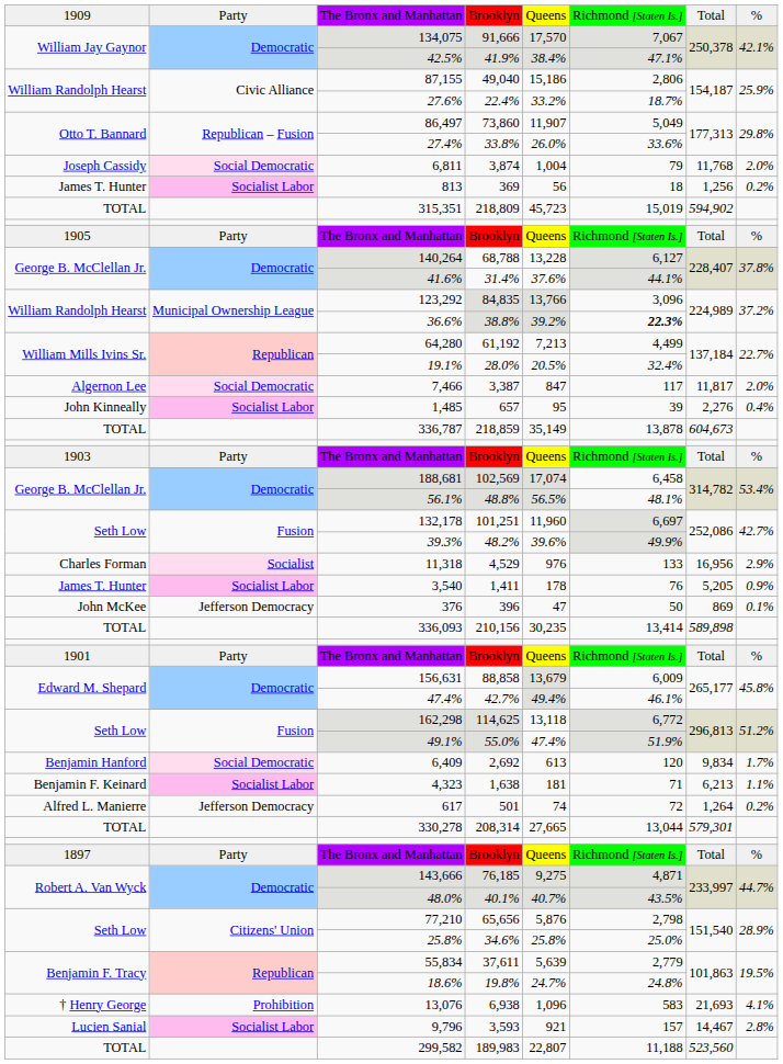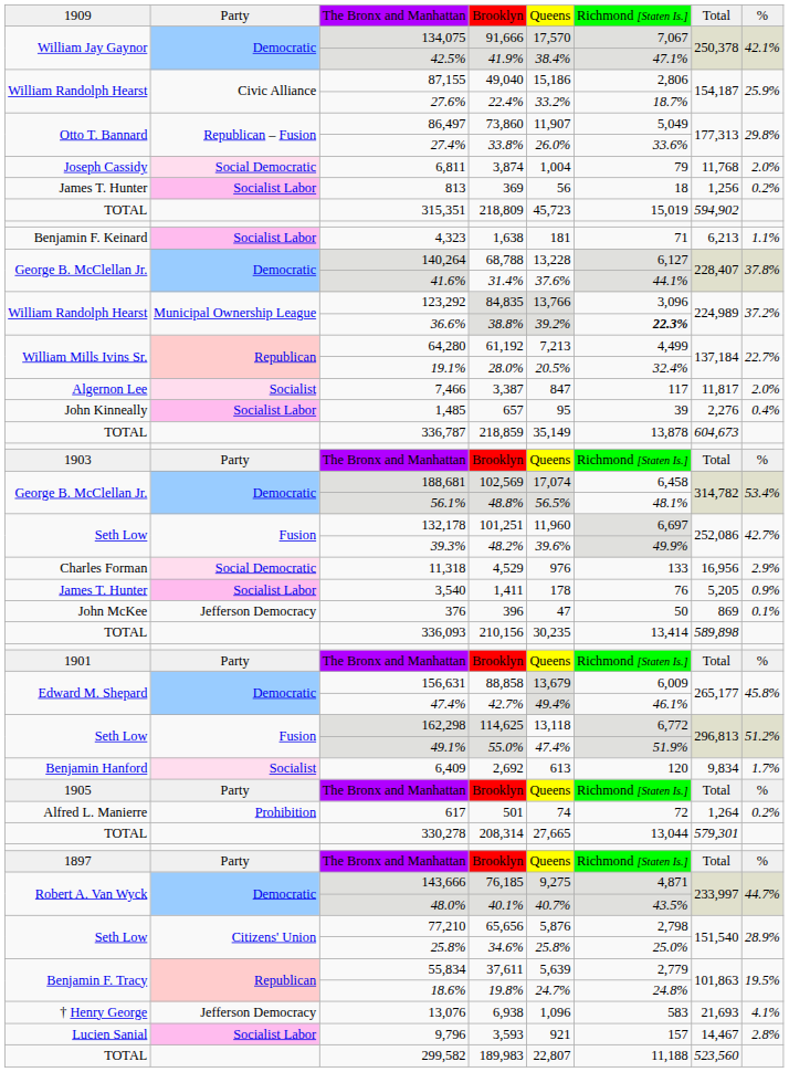rows swapped: 1905 / The Bronx and Manhattan <-> 4,323
7,466 | column 2: Social Democratic -> Socialist
11,318 | column 2: Socialist -> Social Democratic
6,409 | column 2: Social Democratic -> Socialist
617 | column 2: Jefferson Democracy -> Prohibition
13,076 | column 2: Prohibition -> Jefferson Democracy
